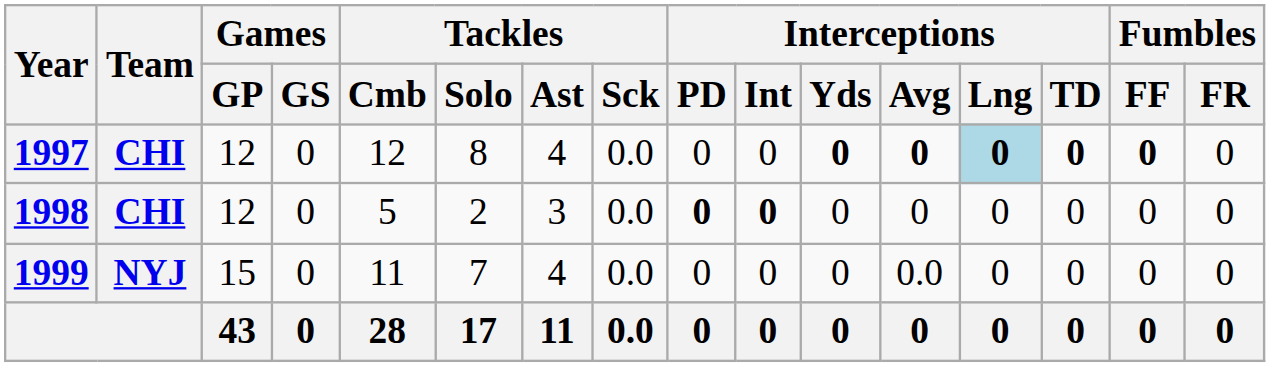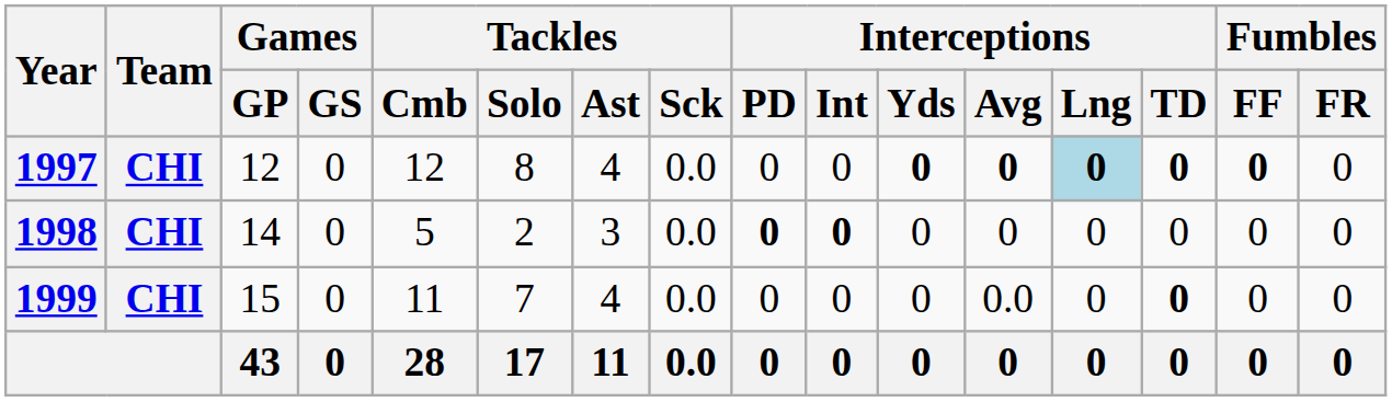1998 | Games / GP: 12 -> 14
1999 | Team: NYJ -> CHI
1999 | Interceptions / TD: normal -> bold
